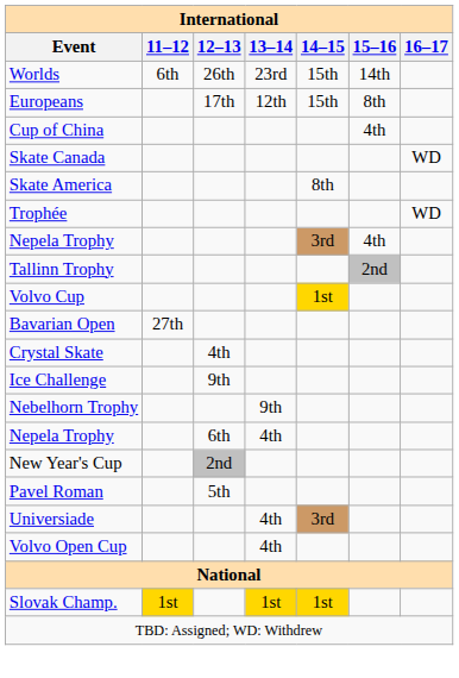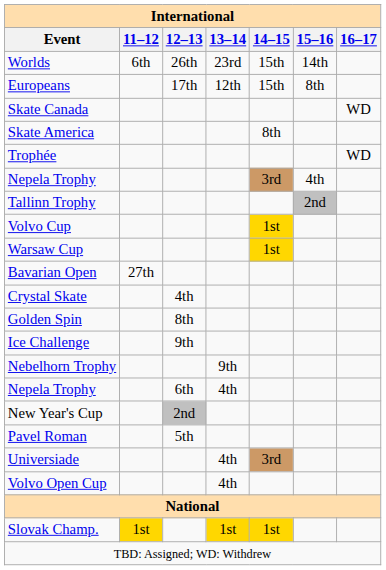- row: Cup of China | 4th
+ row: Warsaw Cup | 1st
+ row: Golden Spin | 8th
